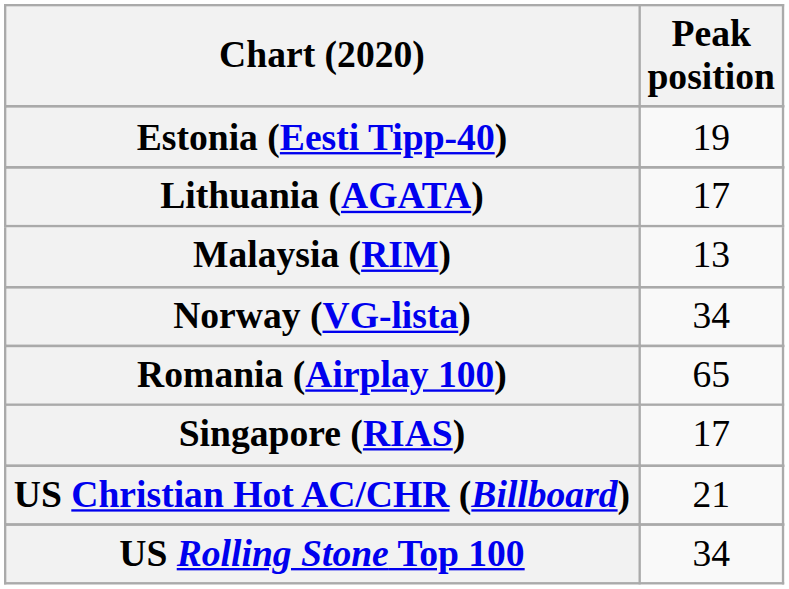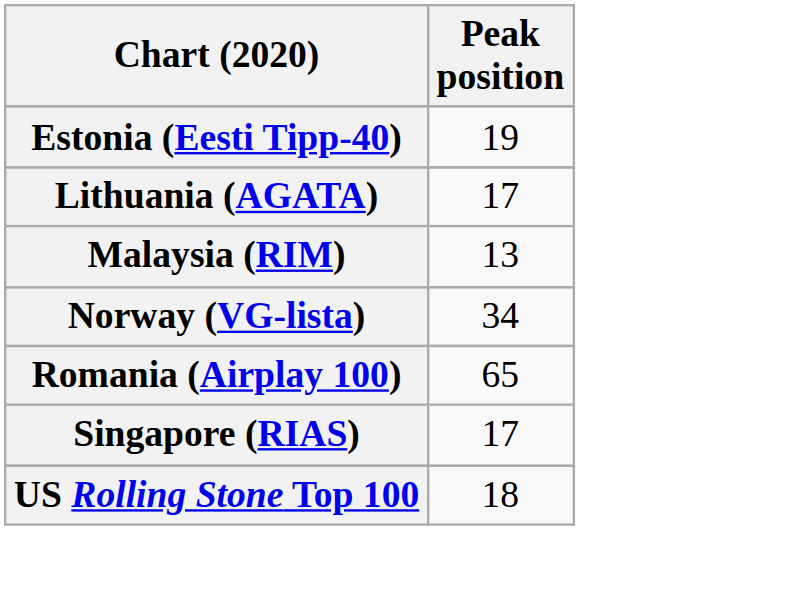- row: US Christian Hot AC/CHR (Billboard) | 21
US Rolling Stone Top 100 | Peak position: 34 -> 18
